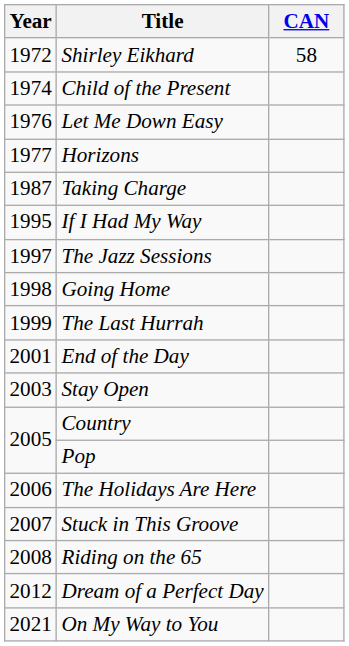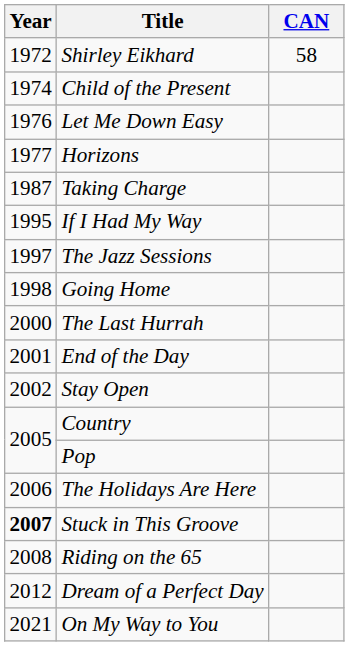The Last Hurrah | Year: 1999 -> 2000
Stay Open | Year: 2003 -> 2002
Stuck in This Groove | Year: normal -> bold
